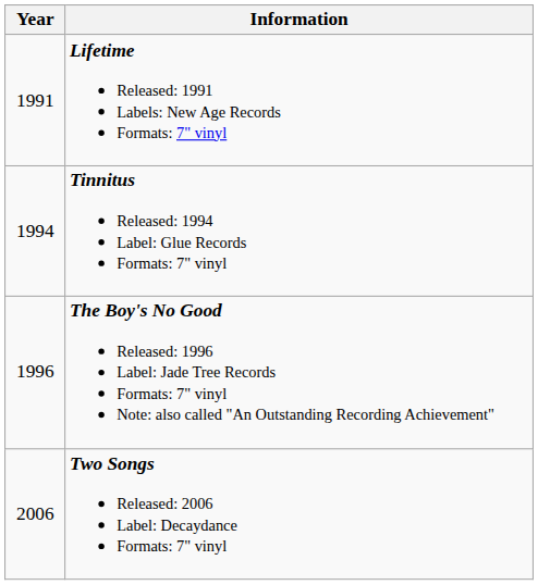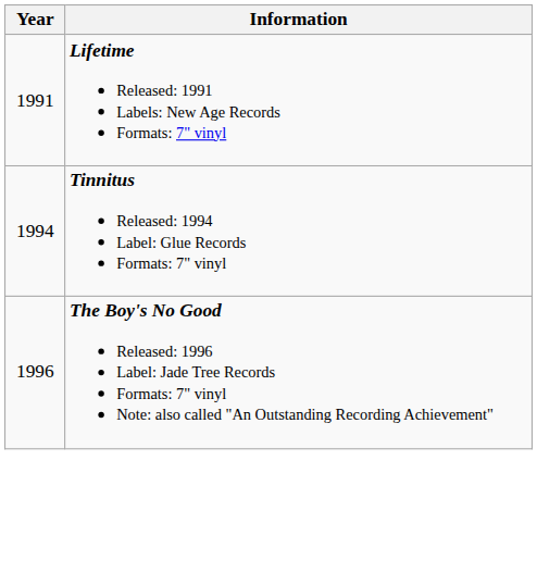- row: 2006 | Two Songs Released: 2006 Label: Decaydance Formats: 7" vinyl
